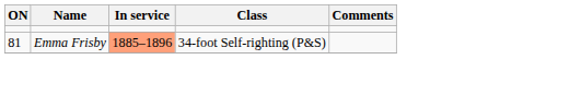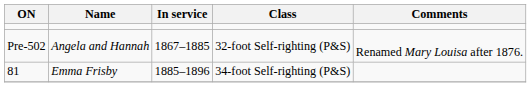+ row: Pre-502 | Angela and Hannah | 1867–1885 | 32-foot Self-righting (P&S) | Renamed Mary Louisa after 1876.
Emma Frisby | In service: lightsalmon background -> no background
